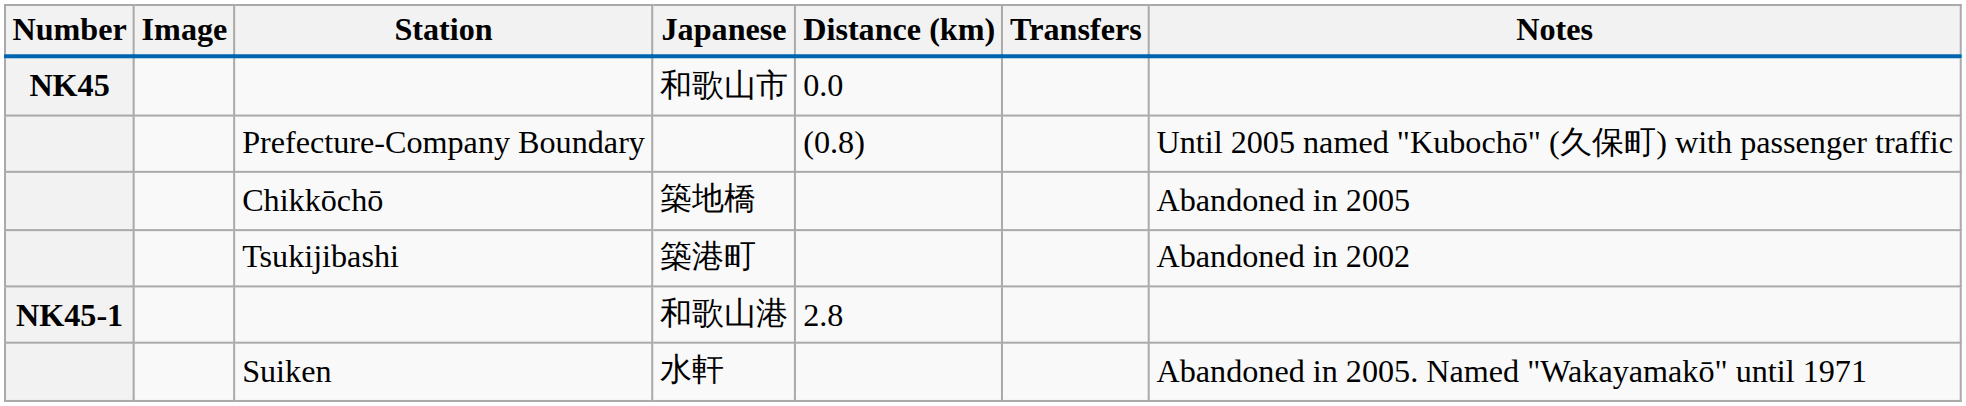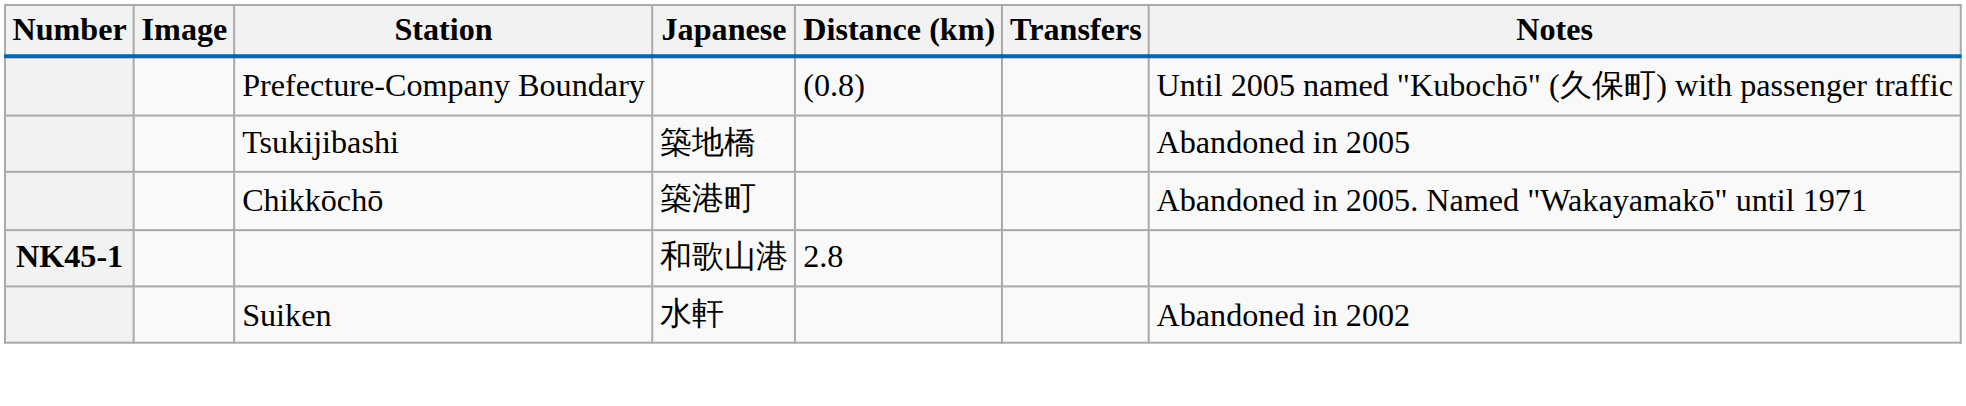- row: NK45 | 和歌山市 | 0.0
築地橋 | Station: Chikkōchō -> Tsukijibashi
築港町 | Station: Tsukijibashi -> Chikkōchō
築港町 | Notes: Abandoned in 2002 -> Abandoned in 2005. Named "Wakayamakō" until 1971
水軒 | Notes: Abandoned in 2005. Named "Wakayamakō" until 1971 -> Abandoned in 2002
